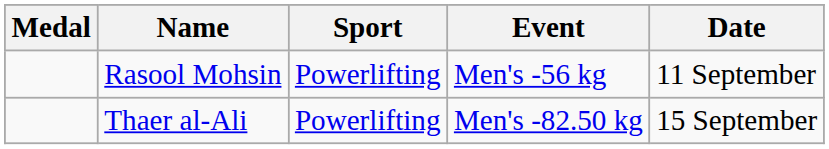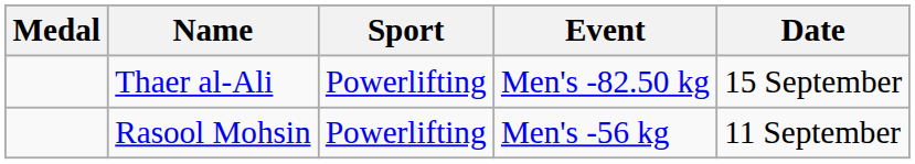rows swapped: Rasool Mohsin <-> Thaer al-Ali
